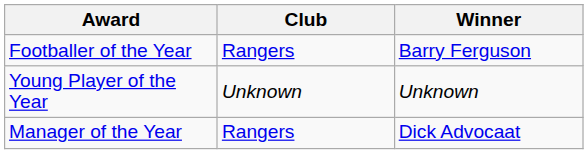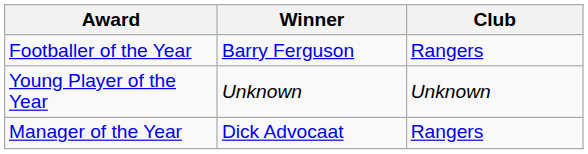columns swapped: Winner <-> Club
